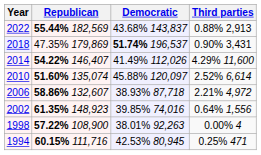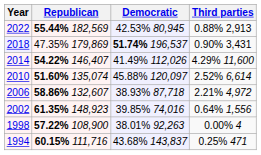2022 | Democratic: 43.68% 143,837 -> 42.53% 80,945
1994 | Democratic: 42.53% 80,945 -> 43.68% 143,837
